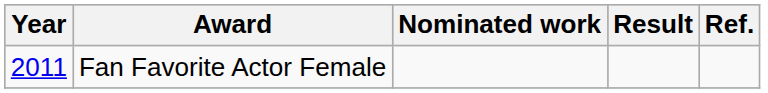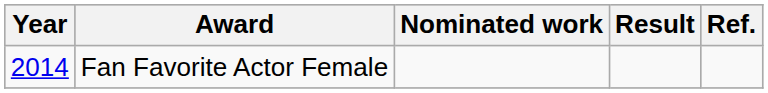Fan Favorite Actor Female | Year: 2011 -> 2014
